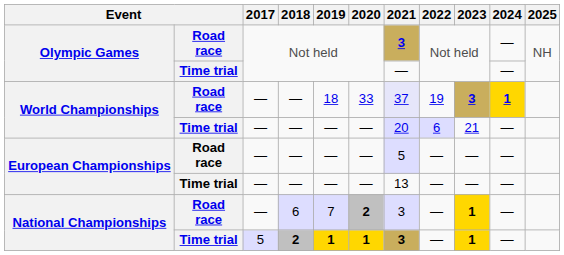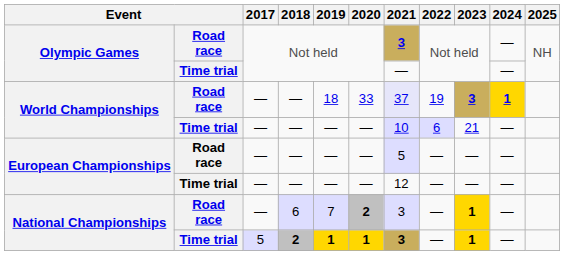World Championships / Time trial | 2021: 20 -> 10
European Championships / Time trial | 2021: 13 -> 12
